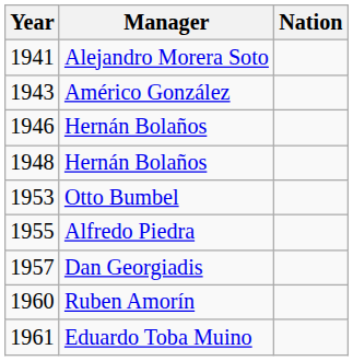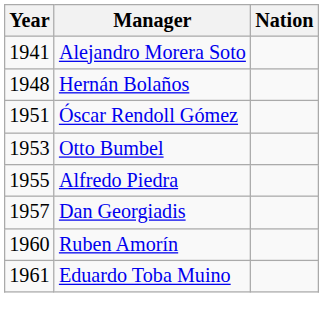- row: 1943 | Américo González
- row: 1946 | Hernán Bolaños
+ row: 1951 | Óscar Rendoll Gómez
